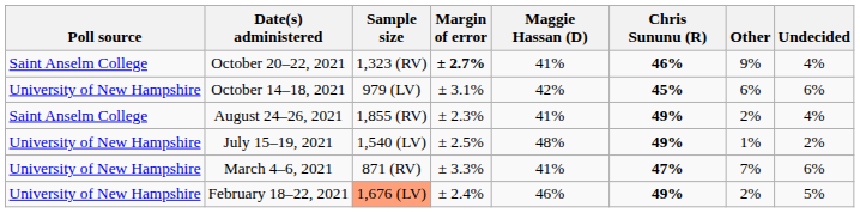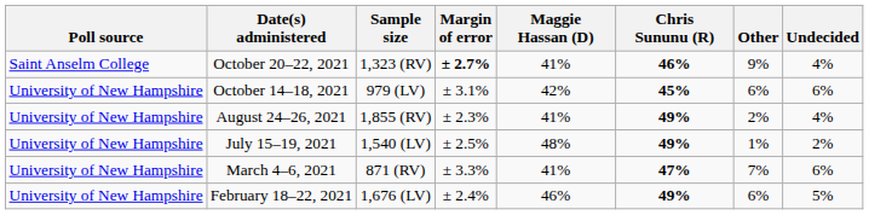August 24–26, 2021 | Poll source: Saint Anselm College -> University of New Hampshire
February 18–22, 2021 | Sample size: lightsalmon background -> no background
February 18–22, 2021 | Other: 2% -> 6%
